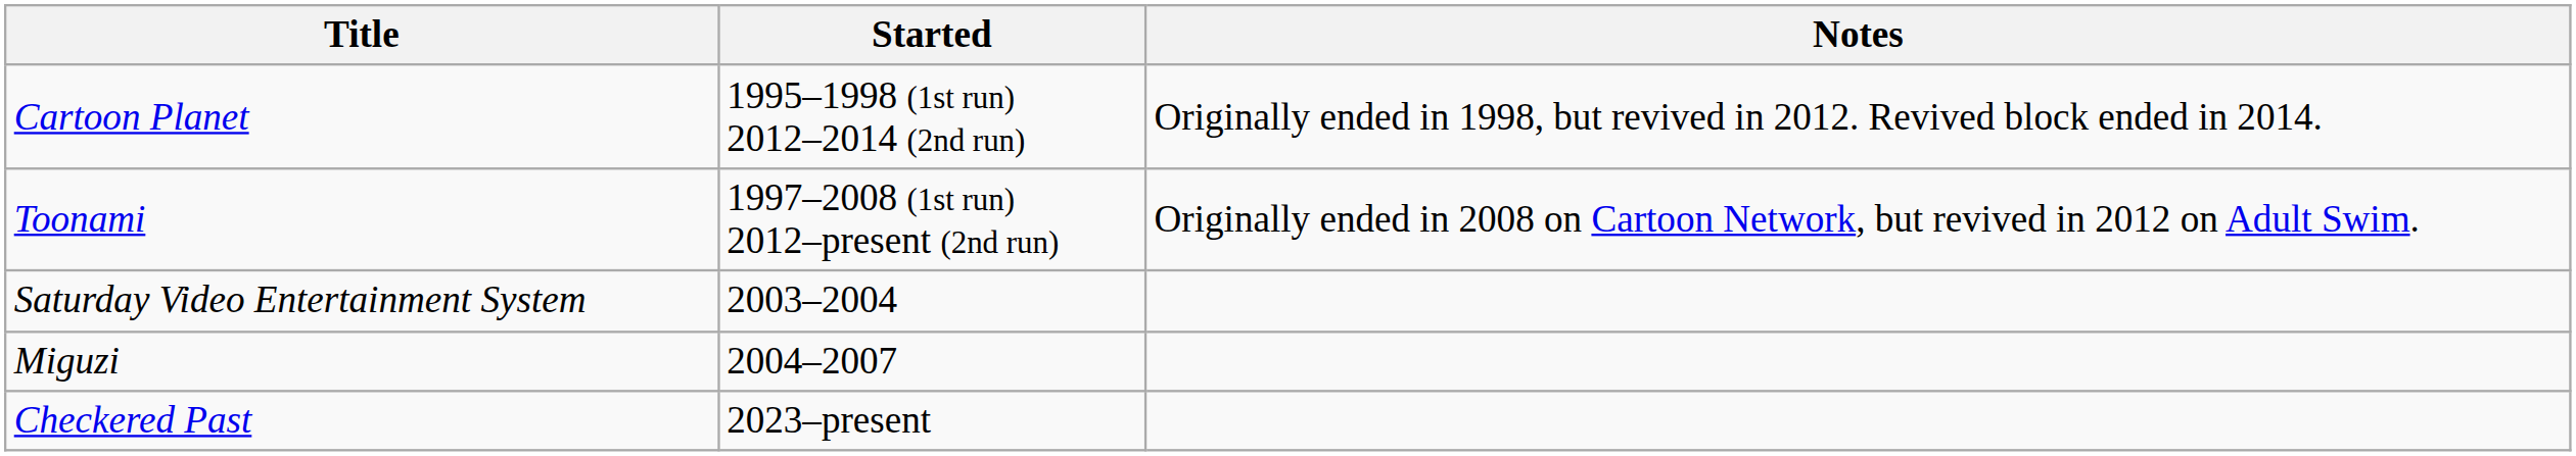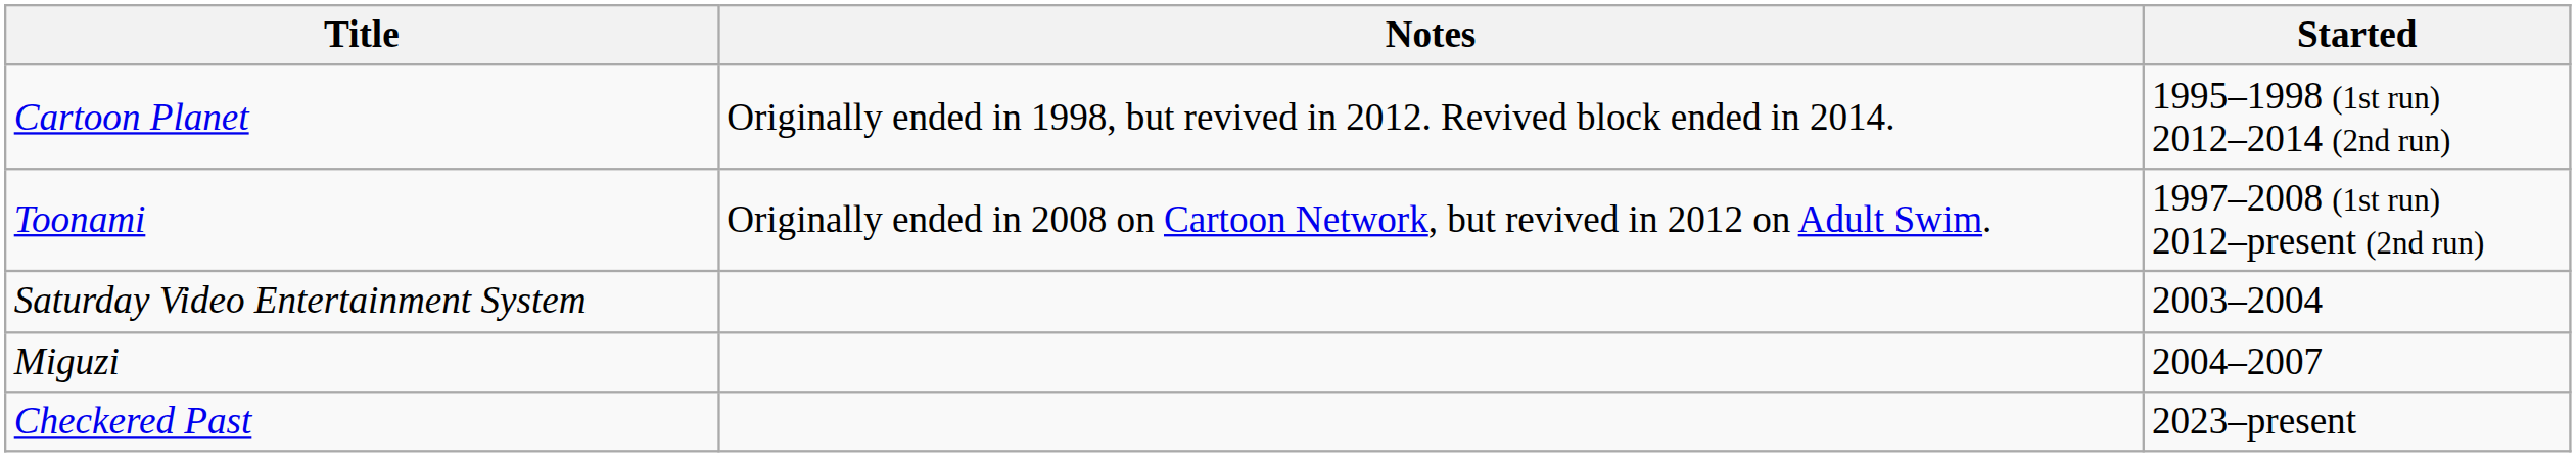columns swapped: Notes <-> Started
